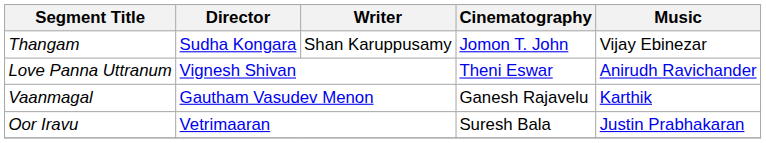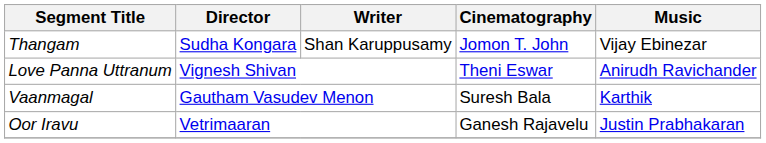Vaanmagal | Cinematography: Ganesh Rajavelu -> Suresh Bala
Oor Iravu | Cinematography: Suresh Bala -> Ganesh Rajavelu
